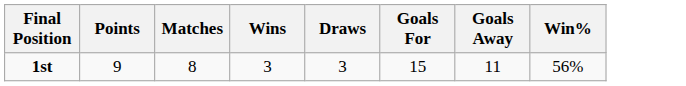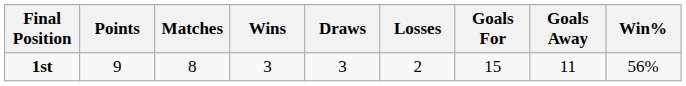+ column: Losses | 2
